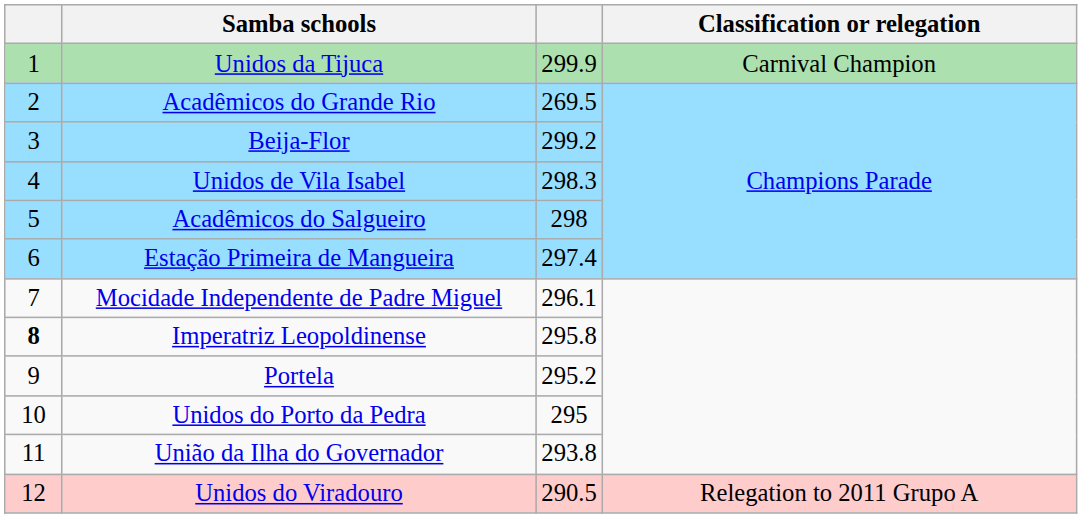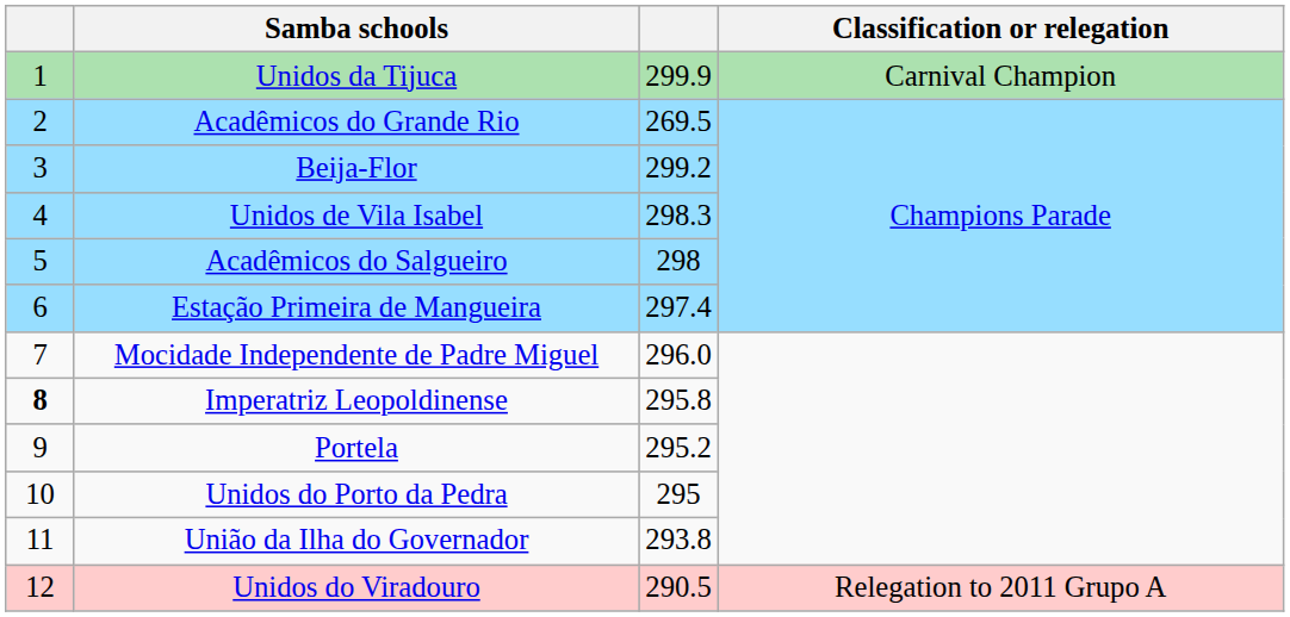Mocidade Independente de Padre Miguel | column 3: 296.1 -> 296.0
